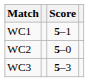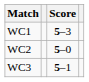WC1 | Score: 5–1 -> 5–3
WC3 | Score: 5–3 -> 5–1
